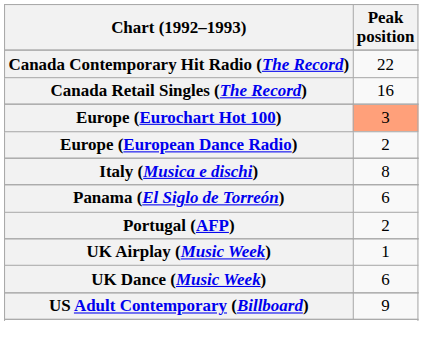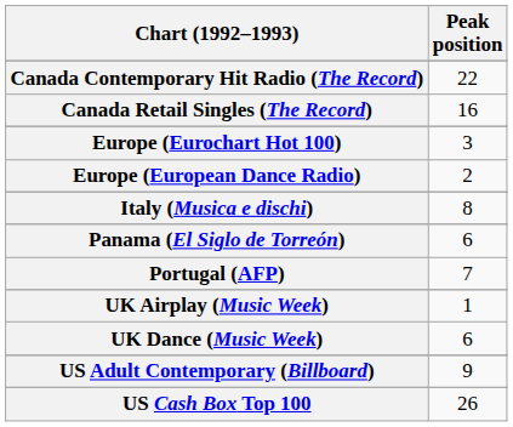Europe (Eurochart Hot 100) | Peak position: lightsalmon background -> no background
Portugal (AFP) | Peak position: 2 -> 7
+ row: US Cash Box Top 100 | 26
